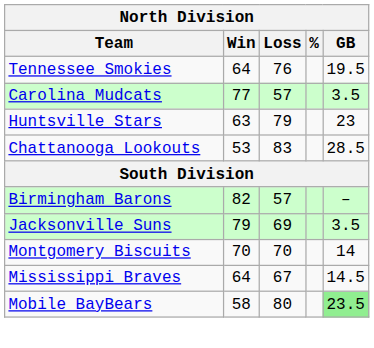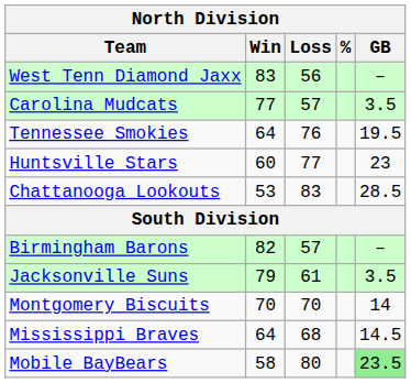+ row: West Tenn Diamond Jaxx | 83 | 56 | –
rows swapped: Carolina Mudcats <-> Tennessee Smokies
Huntsville Stars | Win: 63 -> 60
Huntsville Stars | Loss: 79 -> 77
Jacksonville Suns | Loss: 69 -> 61
Mississippi Braves | Loss: 67 -> 68
